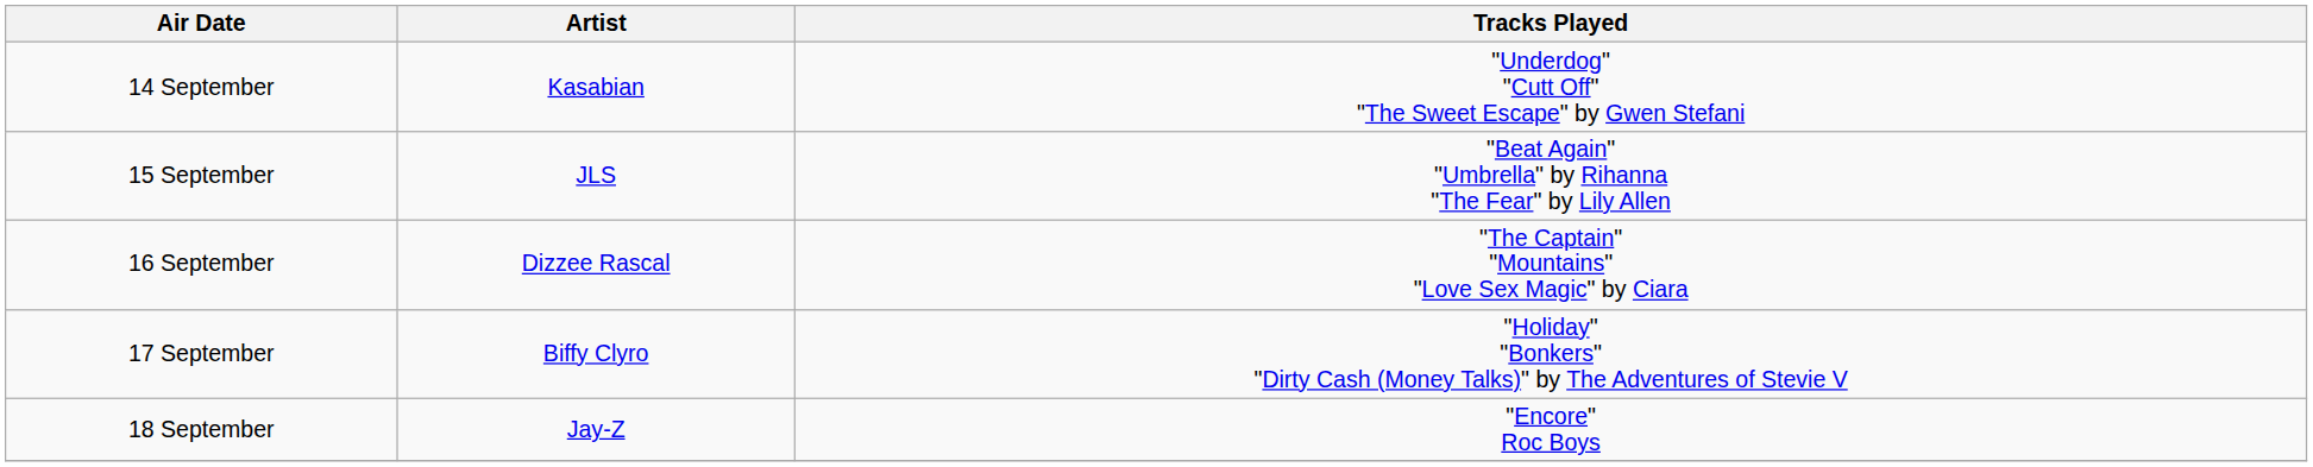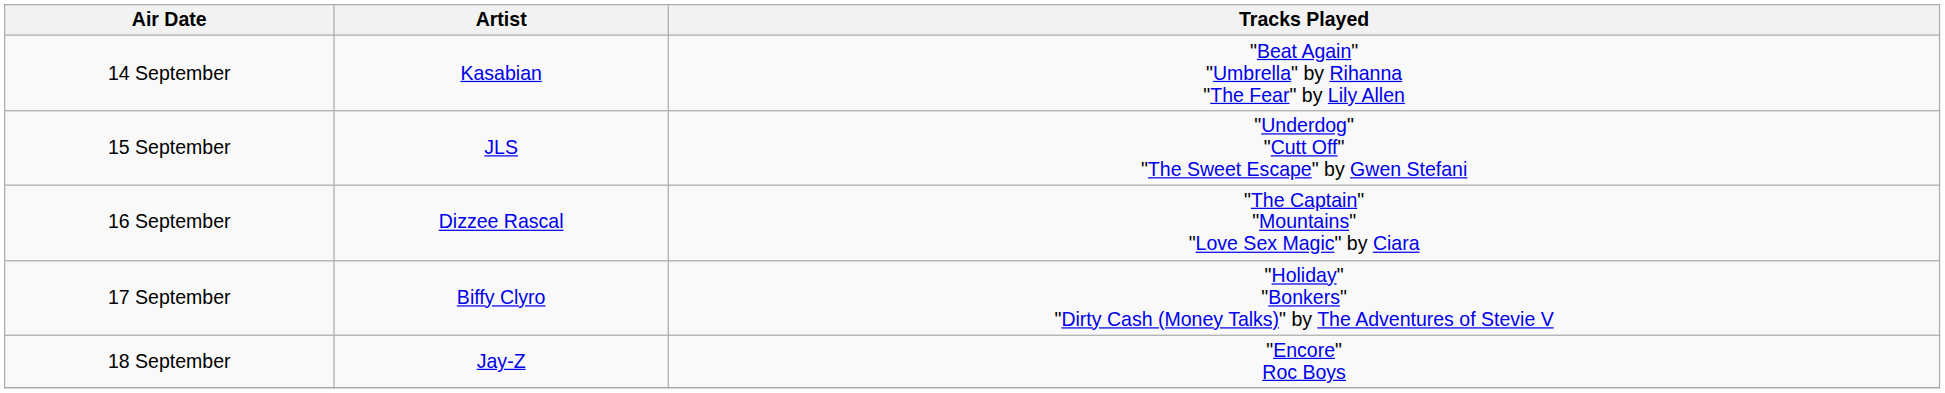14 September | Tracks Played: "Underdog" "Cutt Off" "The Sweet Escape" by Gwen Stefani -> "Beat Again" "Umbrella" by Rihanna "The Fear" by Lily Allen
15 September | Tracks Played: "Beat Again" "Umbrella" by Rihanna "The Fear" by Lily Allen -> "Underdog" "Cutt Off" "The Sweet Escape" by Gwen Stefani
